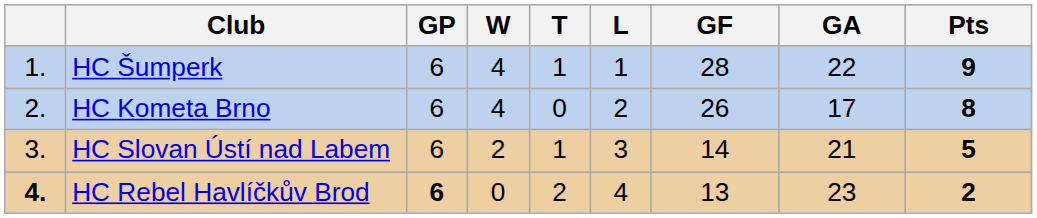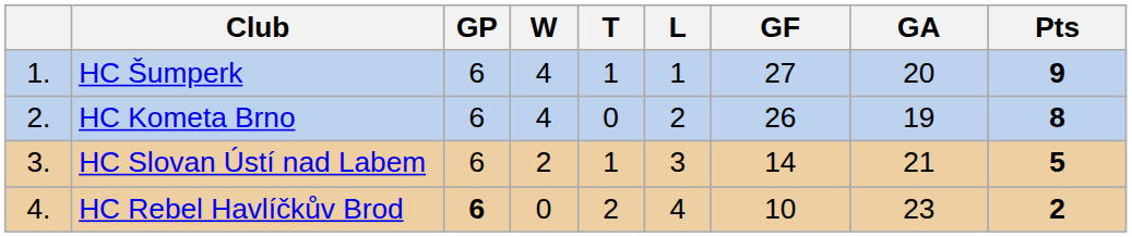HC Šumperk | GF: 28 -> 27
HC Šumperk | GA: 22 -> 20
HC Kometa Brno | GA: 17 -> 19
HC Rebel Havlíčkův Brod | column 1: bold -> normal
HC Rebel Havlíčkův Brod | GF: 13 -> 10
